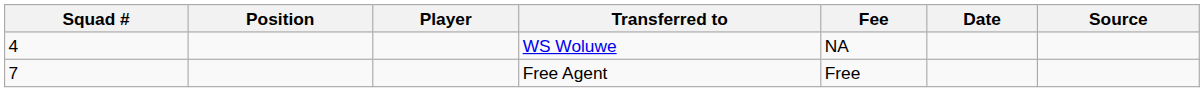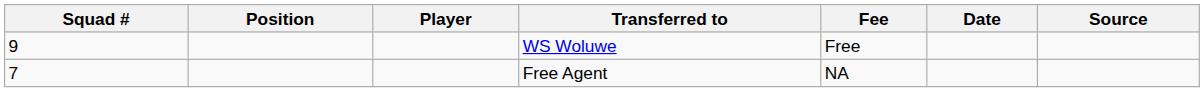WS Woluwe | Squad #: 4 -> 9
WS Woluwe | Fee: NA -> Free
Free Agent | Fee: Free -> NA
